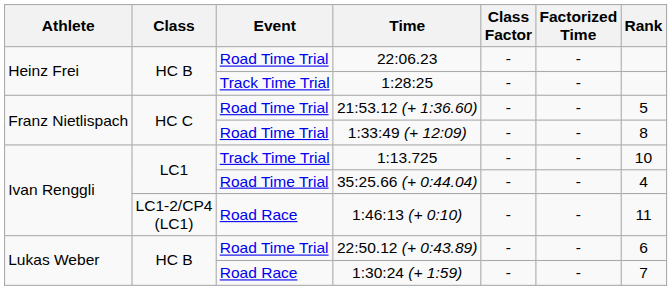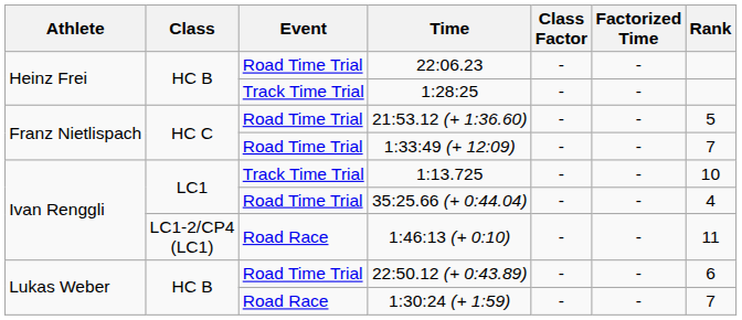1:33:49 (+ 12:09) | Rank: 8 -> 7
